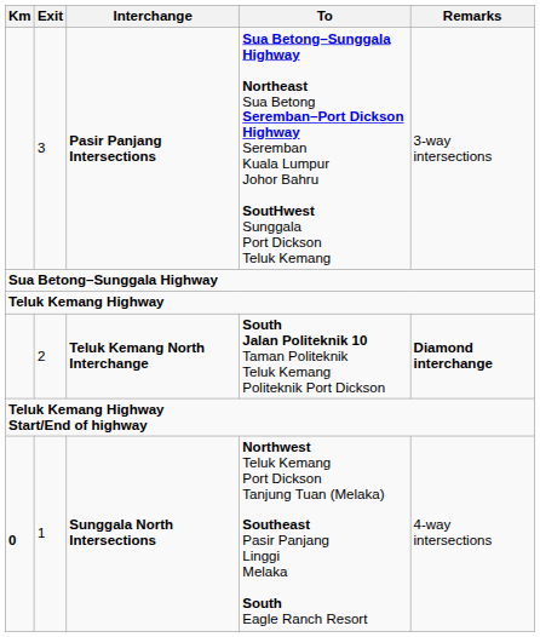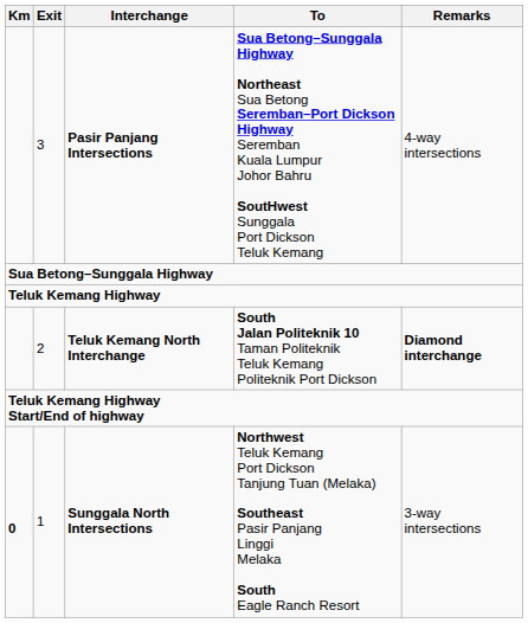3 | Remarks: 3-way intersections -> 4-way intersections
1 | Remarks: 4-way intersections -> 3-way intersections
